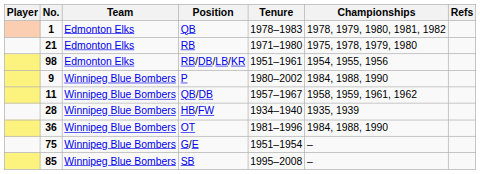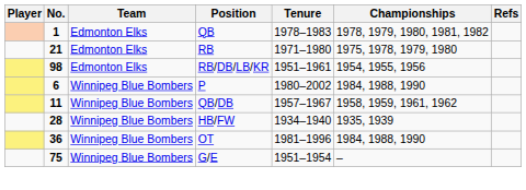P | No.: 9 -> 6
- row: 85 | Winnipeg Blue Bombers | SB | 1995–2008 | –
